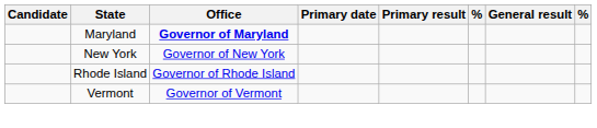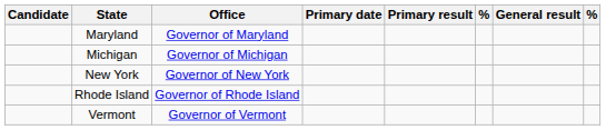Maryland | Office: bold -> normal
+ row: Michigan | Governor of Michigan
